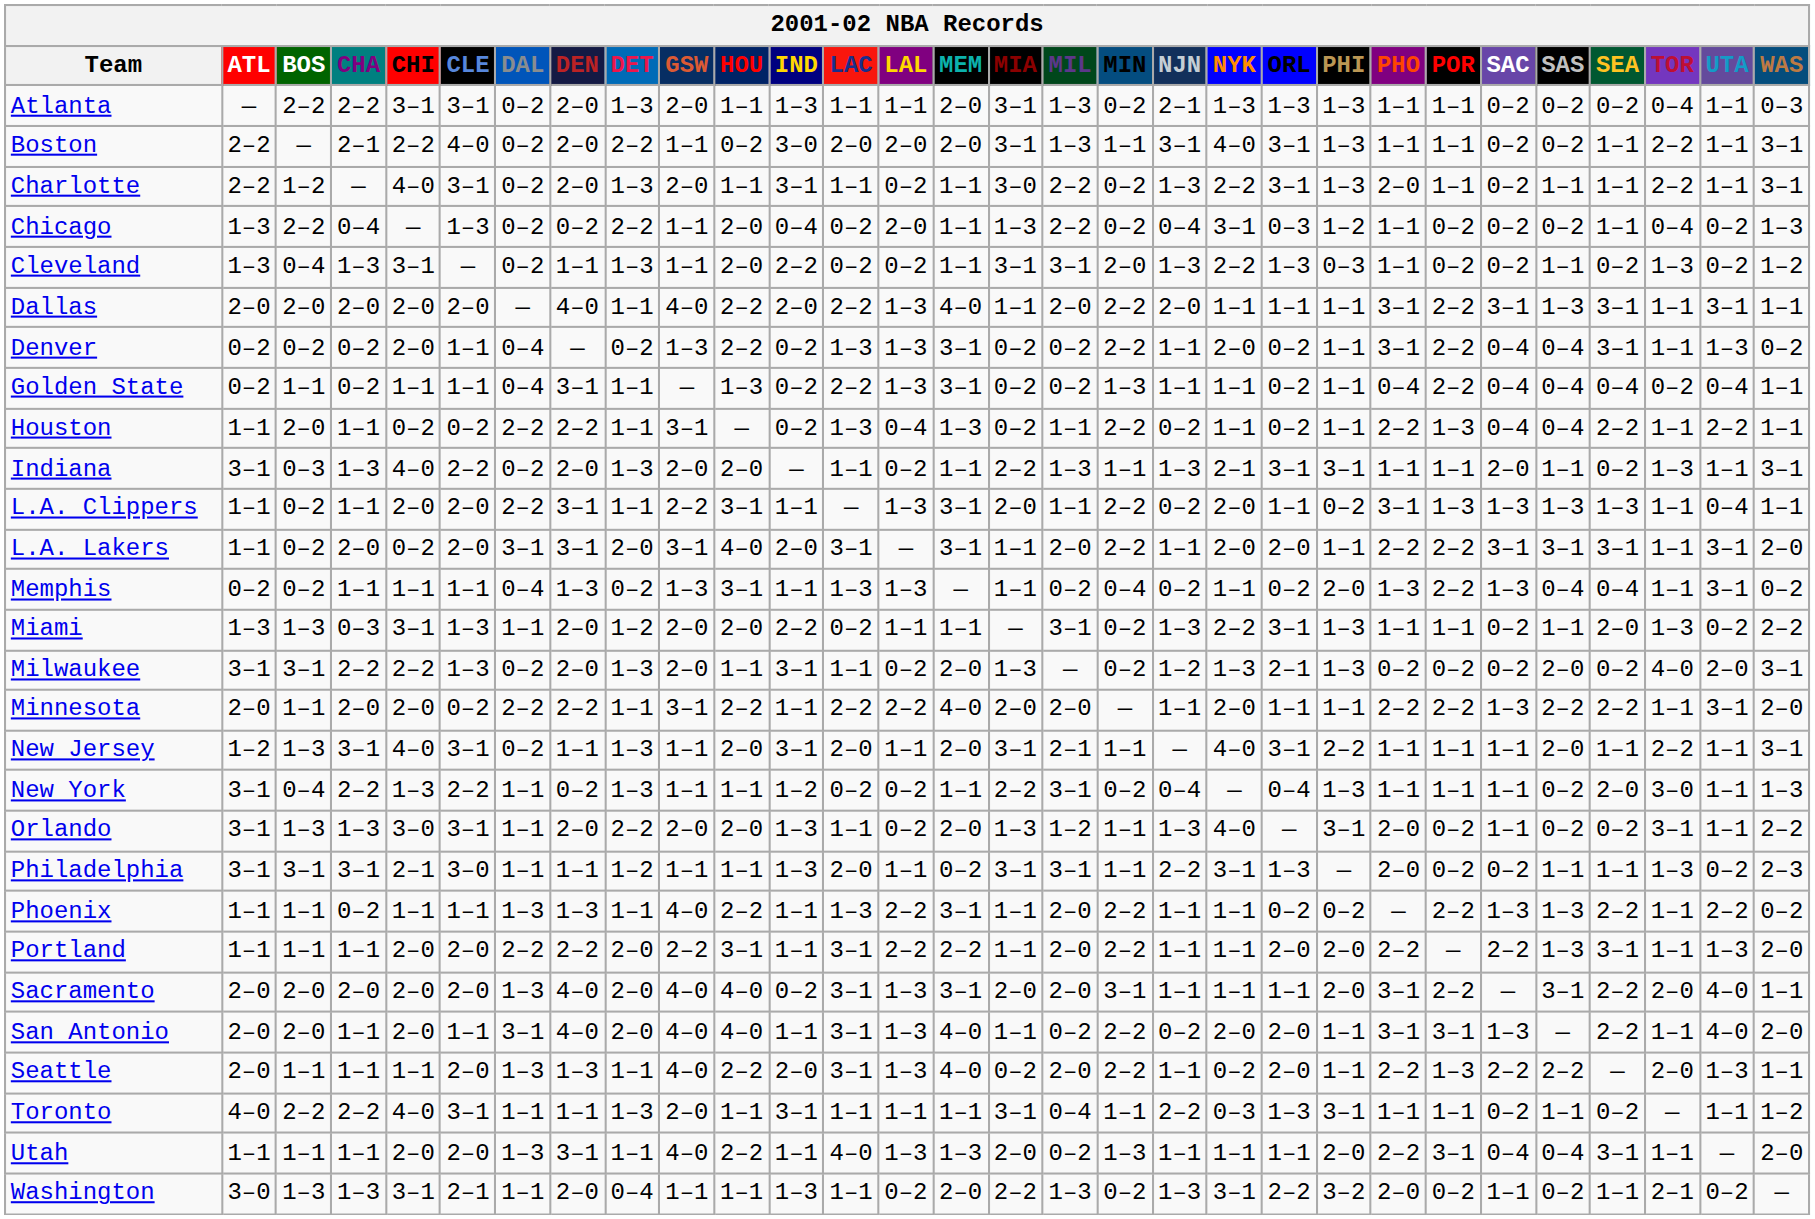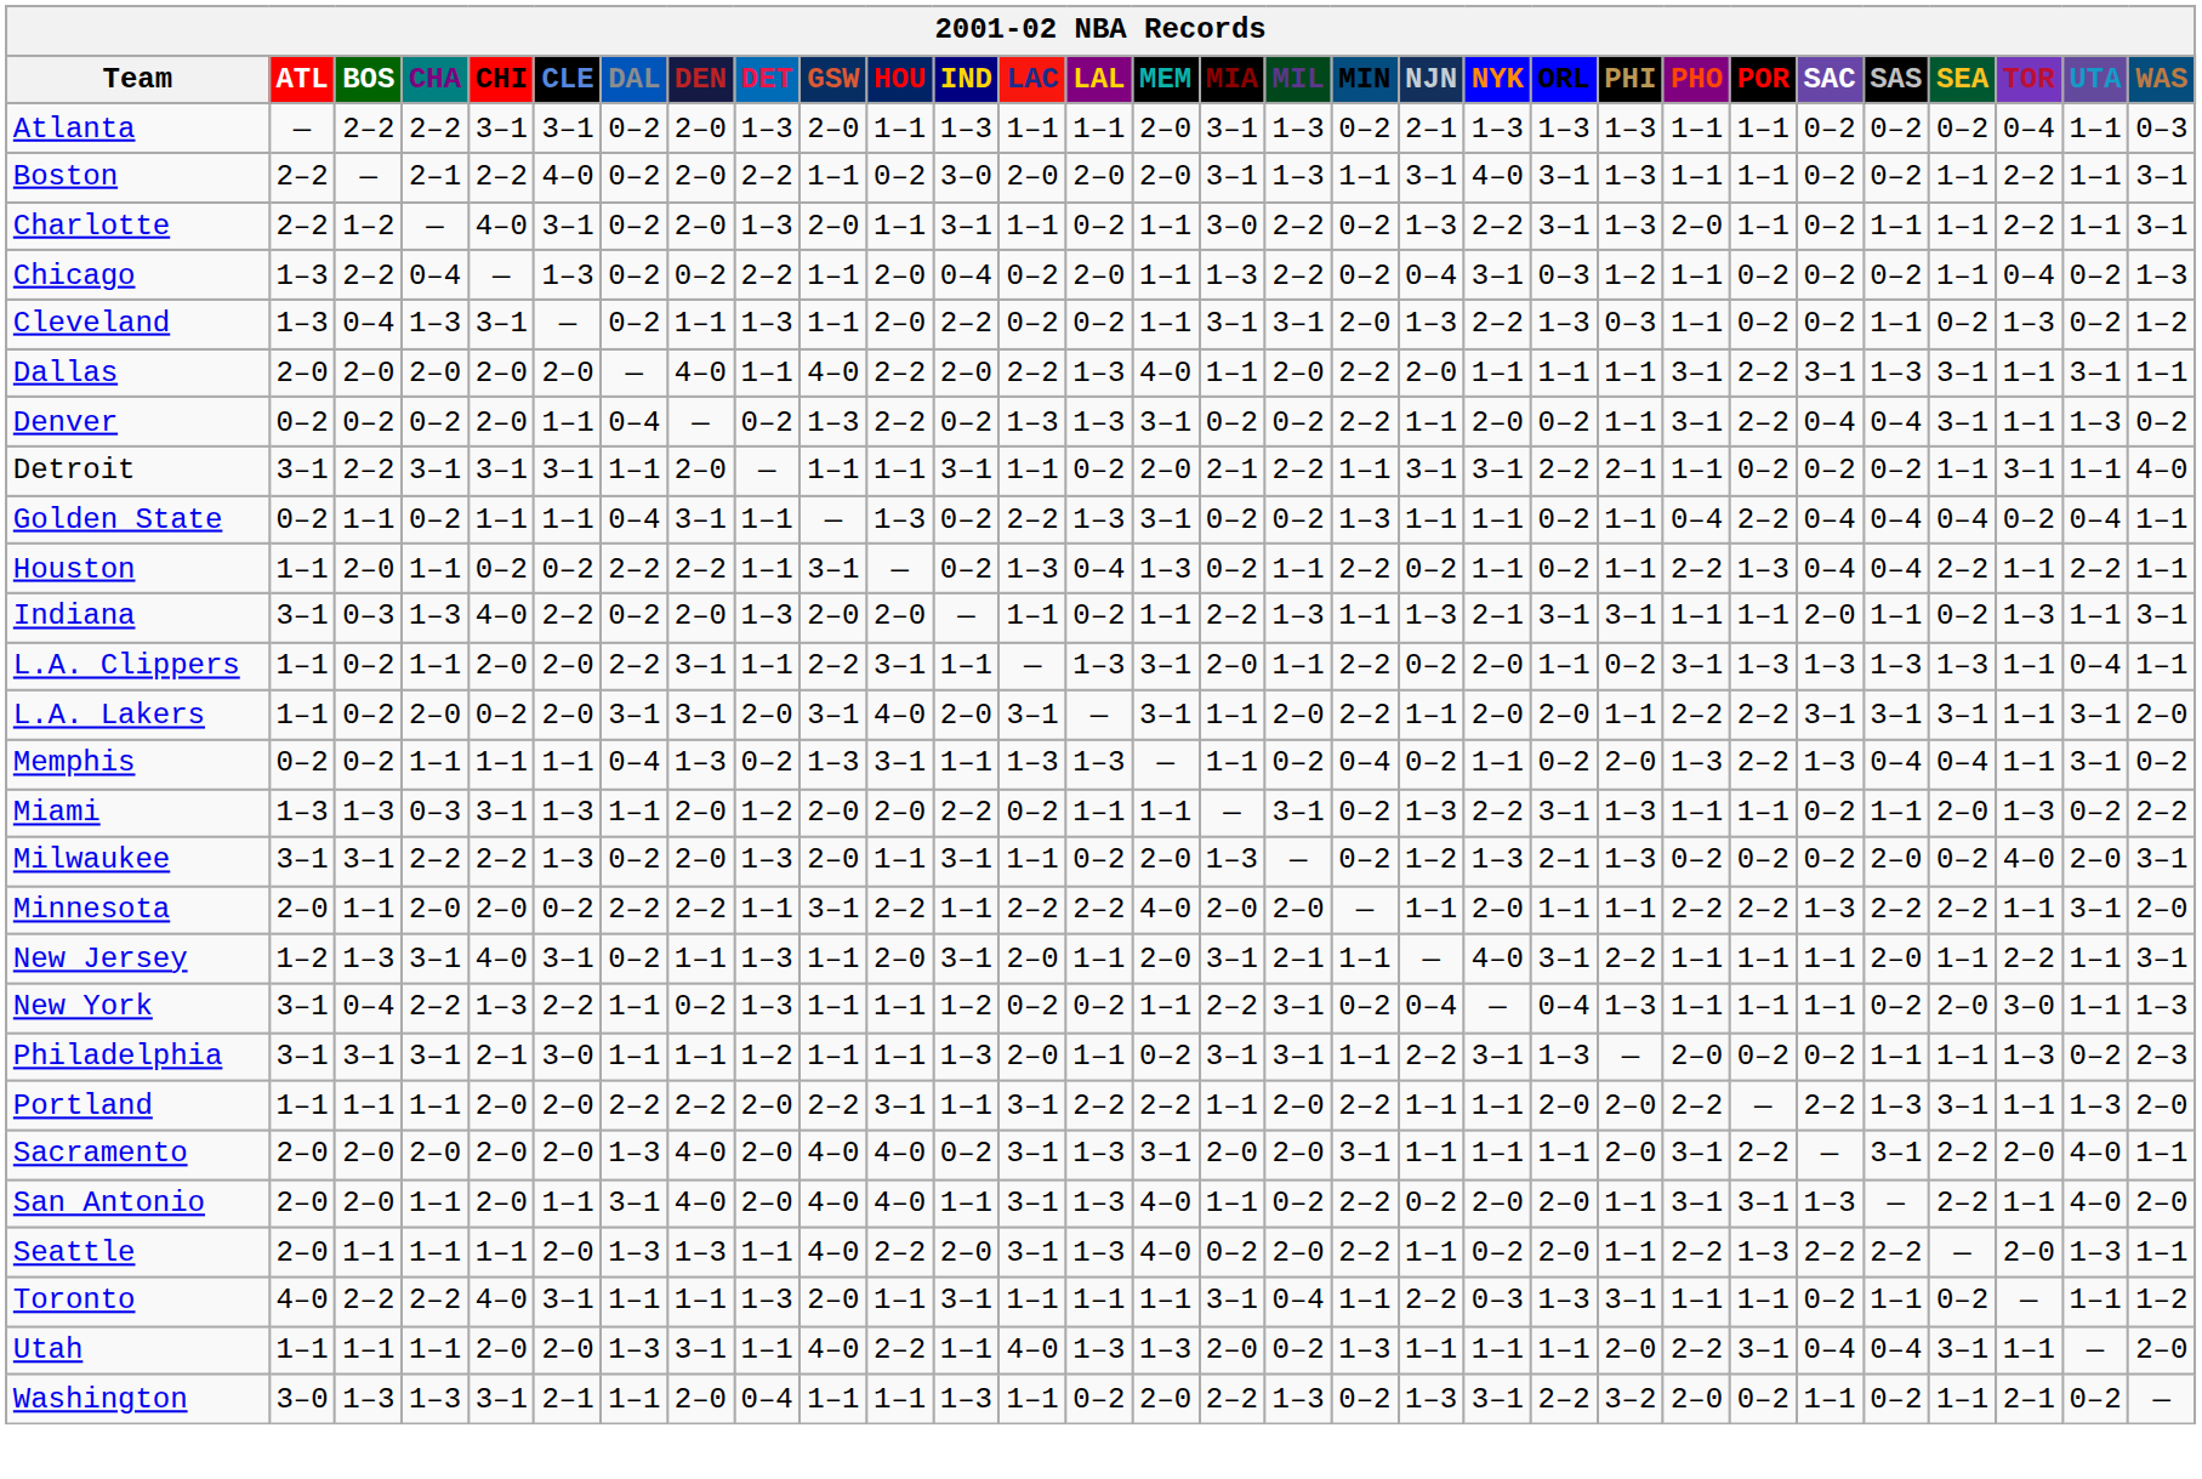+ row: Detroit | 3–1 | 2–2 | 3–1 | 3–1 | 3–1 | 1–1 | 2–0 | — | 1–1 | 1–1 | 3–1 | 1–1 | 0–2 | 2–0 | 2–1 | 2–2 | 1–1 | 3–1 | 3–1 | 2–2 | 2–1 | 1–1 | 0–2 | 0–2 | 0–2 | 1–1 | 3–1 | 1–1 | 4–0
- row: Orlando | 3–1 | 1–3 | 1–3 | 3–0 | 3–1 | 1–1 | 2–0 | 2–2 | 2–0 | 2–0 | 1–3 | 1–1 | 0–2 | 2–0 | 1–3 | 1–2 | 1–1 | 1–3 | 4–0 | — | 3–1 | 2–0 | 0–2 | 1–1 | 0–2 | 0–2 | 3–1 | 1–1 | 2–2
- row: Phoenix | 1–1 | 1–1 | 0–2 | 1–1 | 1–1 | 1–3 | 1–3 | 1–1 | 4–0 | 2–2 | 1–1 | 1–3 | 2–2 | 3–1 | 1–1 | 2–0 | 2–2 | 1–1 | 1–1 | 0–2 | 0–2 | — | 2–2 | 1–3 | 1–3 | 2–2 | 1–1 | 2–2 | 0–2
